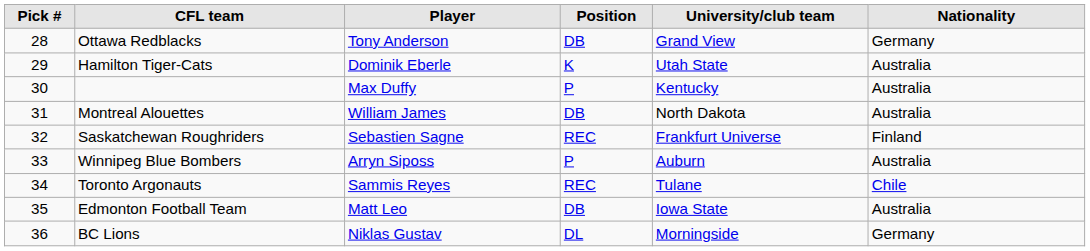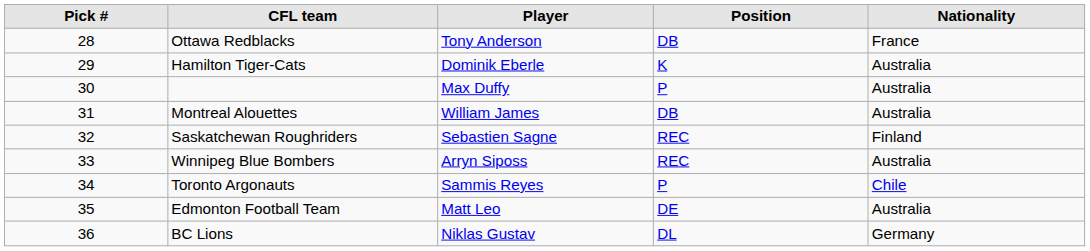- column: University/club team | Grand View | Utah State | Kentucky | North Dakota | Frankfurt Universe | Auburn | Tulane | Iowa State | Morningside
Ottawa Redblacks | Nationality: Germany -> France
Winnipeg Blue Bombers | Position: P -> REC
Toronto Argonauts | Position: REC -> P
Edmonton Football Team | Position: DB -> DE
